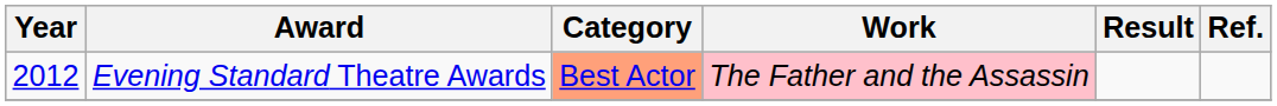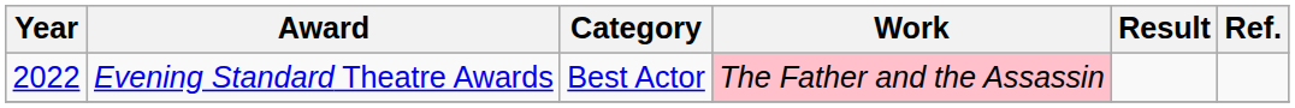Evening Standard Theatre Awards | Year: 2012 -> 2022
Evening Standard Theatre Awards | Category: lightsalmon background -> no background
